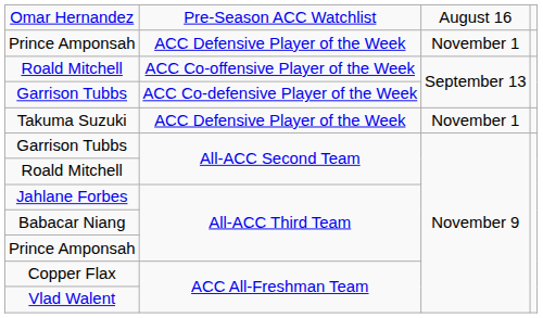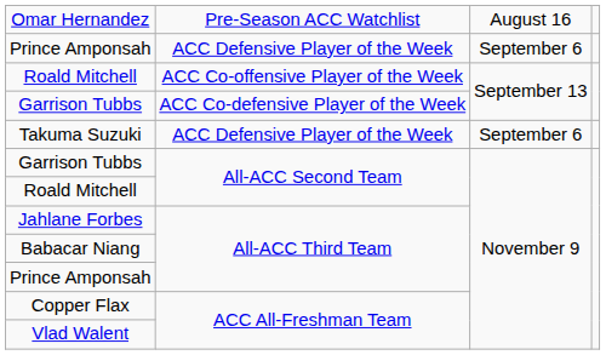Prince Amponsah / ACC Defensive Player of the Week | column 3: November 1 -> September 6
Takuma Suzuki | column 3: November 1 -> September 6
